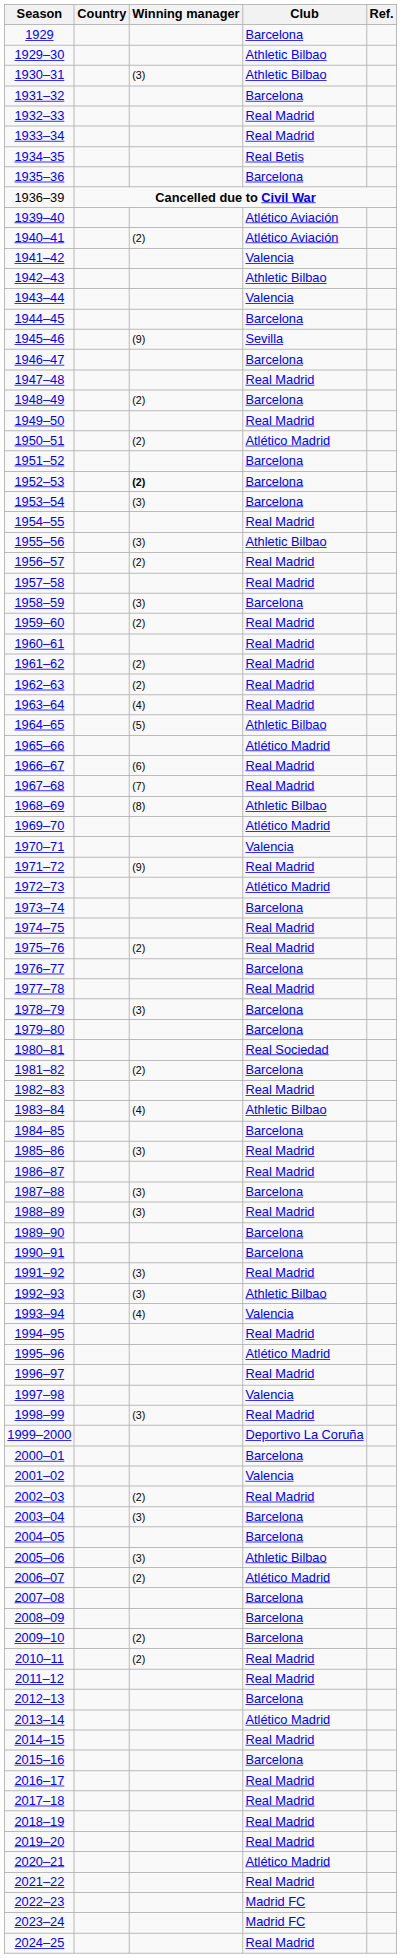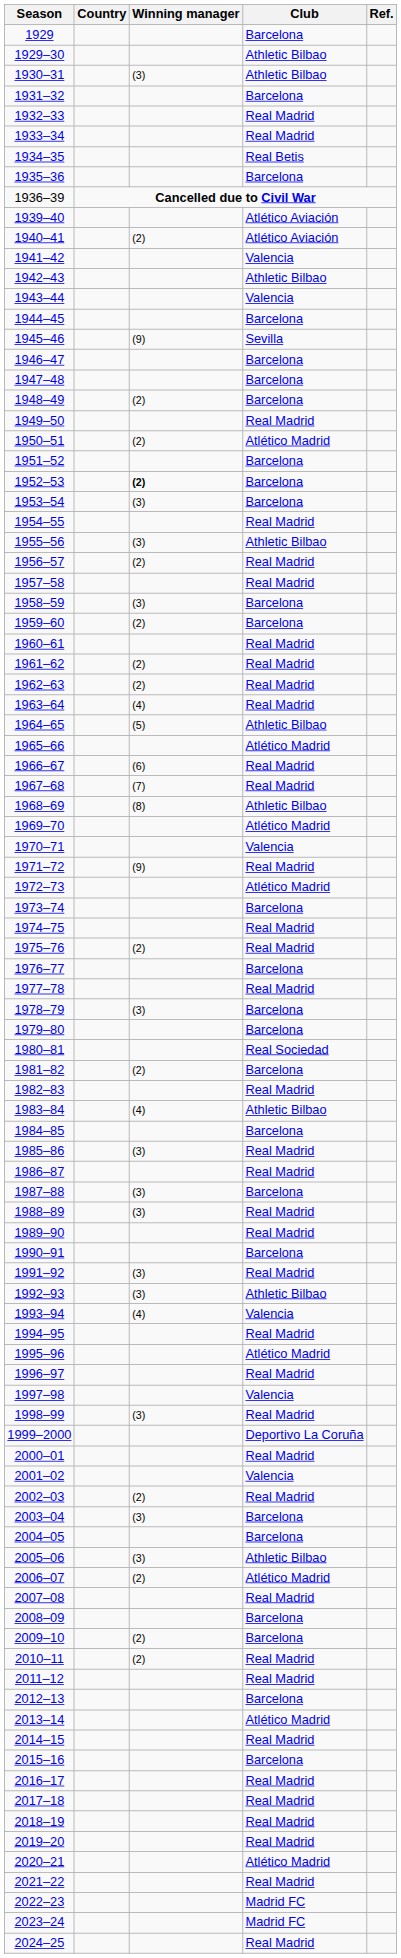1947–48 | Club: Real Madrid -> Barcelona
1959–60 | Club: Real Madrid -> Barcelona
1989–90 | Club: Barcelona -> Real Madrid
2000–01 | Club: Barcelona -> Real Madrid
2007–08 | Club: Barcelona -> Real Madrid
